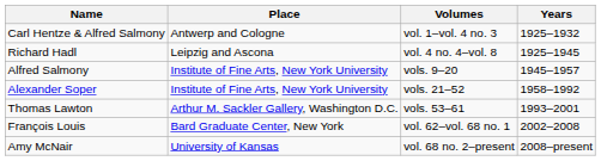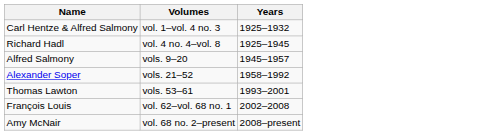- column: Place | Antwerp and Cologne | Leipzig and Ascona | Institute of Fine Arts, New York University | Institute of Fine Arts, New York University | Arthur M. Sackler Gallery, Washington D.C. | Bard Graduate Center, New York | University of Kansas
